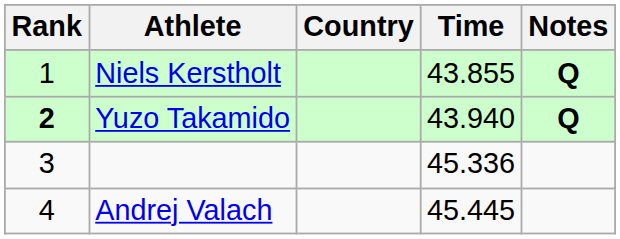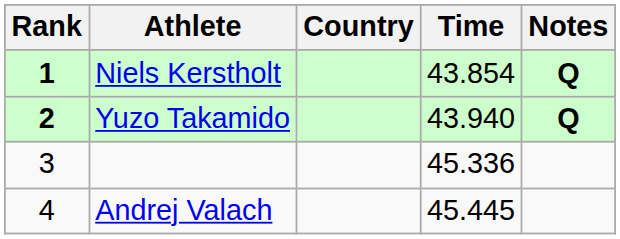Niels Kerstholt | Rank: normal -> bold
Niels Kerstholt | Time: 43.855 -> 43.854
